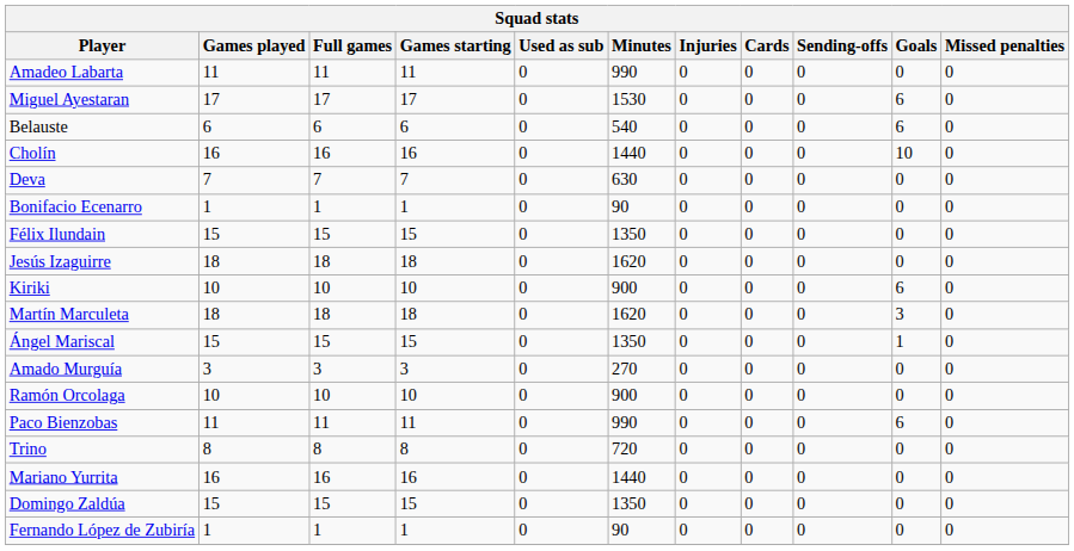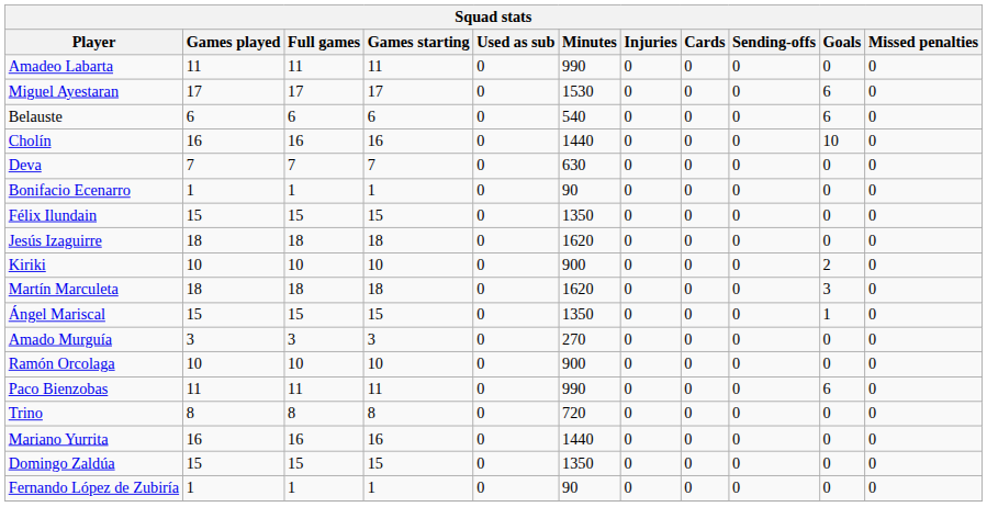Kiriki | Goals: 6 -> 2
